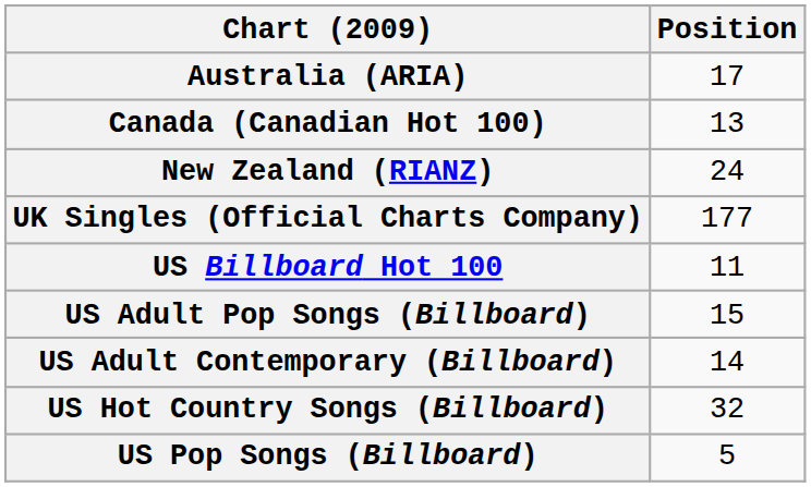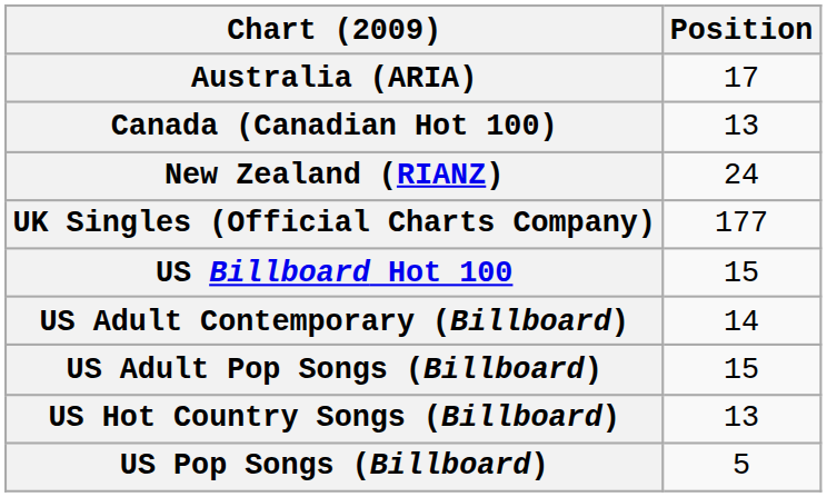US Billboard Hot 100 | Position: 11 -> 15
rows swapped: US Adult Contemporary (Billboard) <-> US Adult Pop Songs (Billboard)
US Hot Country Songs (Billboard) | Position: 32 -> 13
